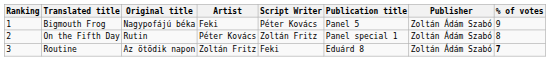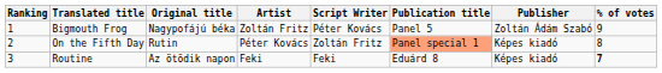Bigmouth Frog | Artist: Feki -> Zoltán Fritz
On the Fifth Day | Publication title: no background -> lightsalmon background
On the Fifth Day | Publisher: Zoltán Ádám Szabó -> Képes kiadó
Routine | Artist: Zoltán Fritz -> Feki
Routine | Publisher: Zoltán Ádám Szabó -> Képes kiadó
